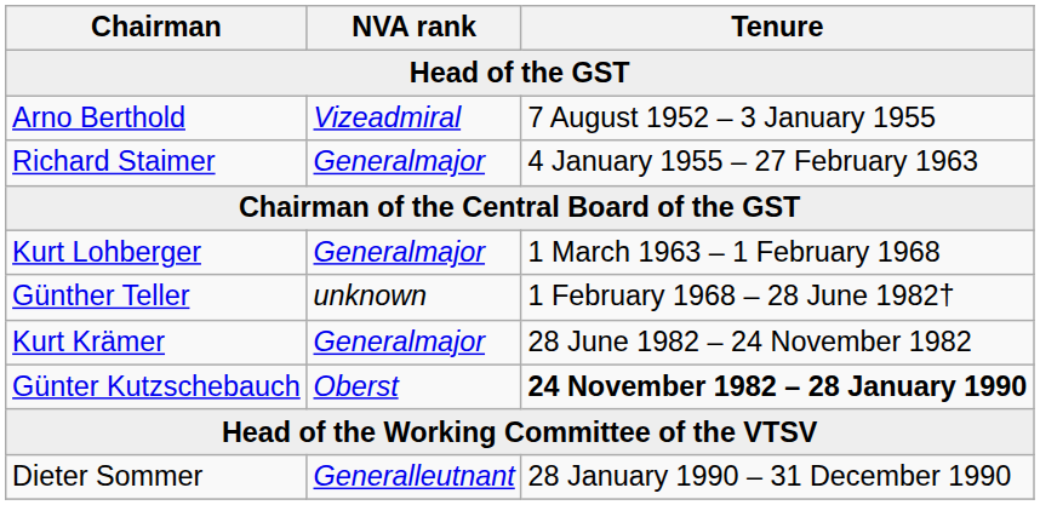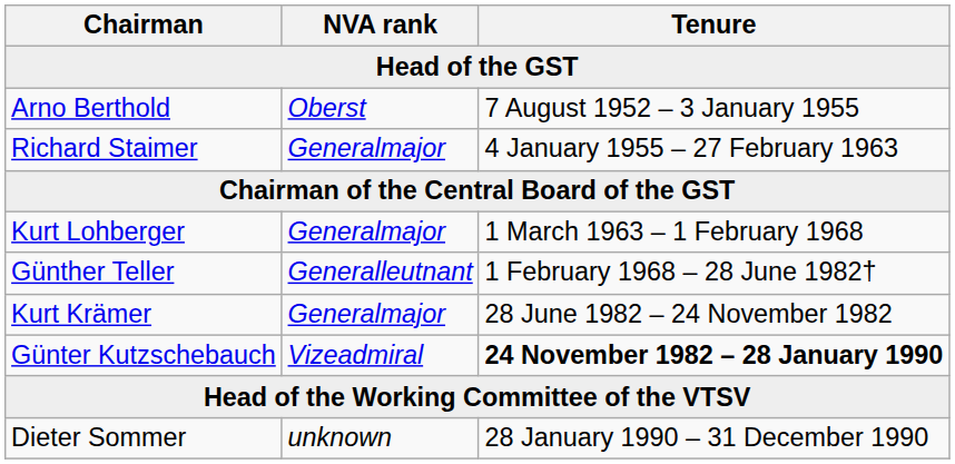Arno Berthold | NVA rank: Vizeadmiral -> Oberst
Günther Teller | NVA rank: unknown -> Generalleutnant
Günter Kutzschebauch | NVA rank: Oberst -> Vizeadmiral
Dieter Sommer | NVA rank: Generalleutnant -> unknown
